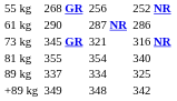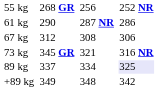+ row: 67 kg | 312 | 308 | 306
- row: 81 kg | 355 | 354 | 340
89 kg | column 7: no background -> lavender background
